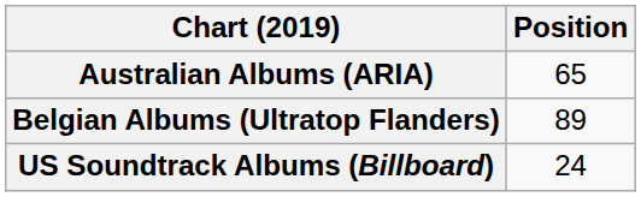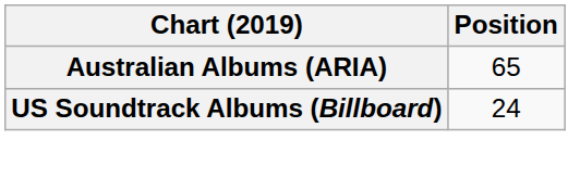- row: Belgian Albums (Ultratop Flanders) | 89
